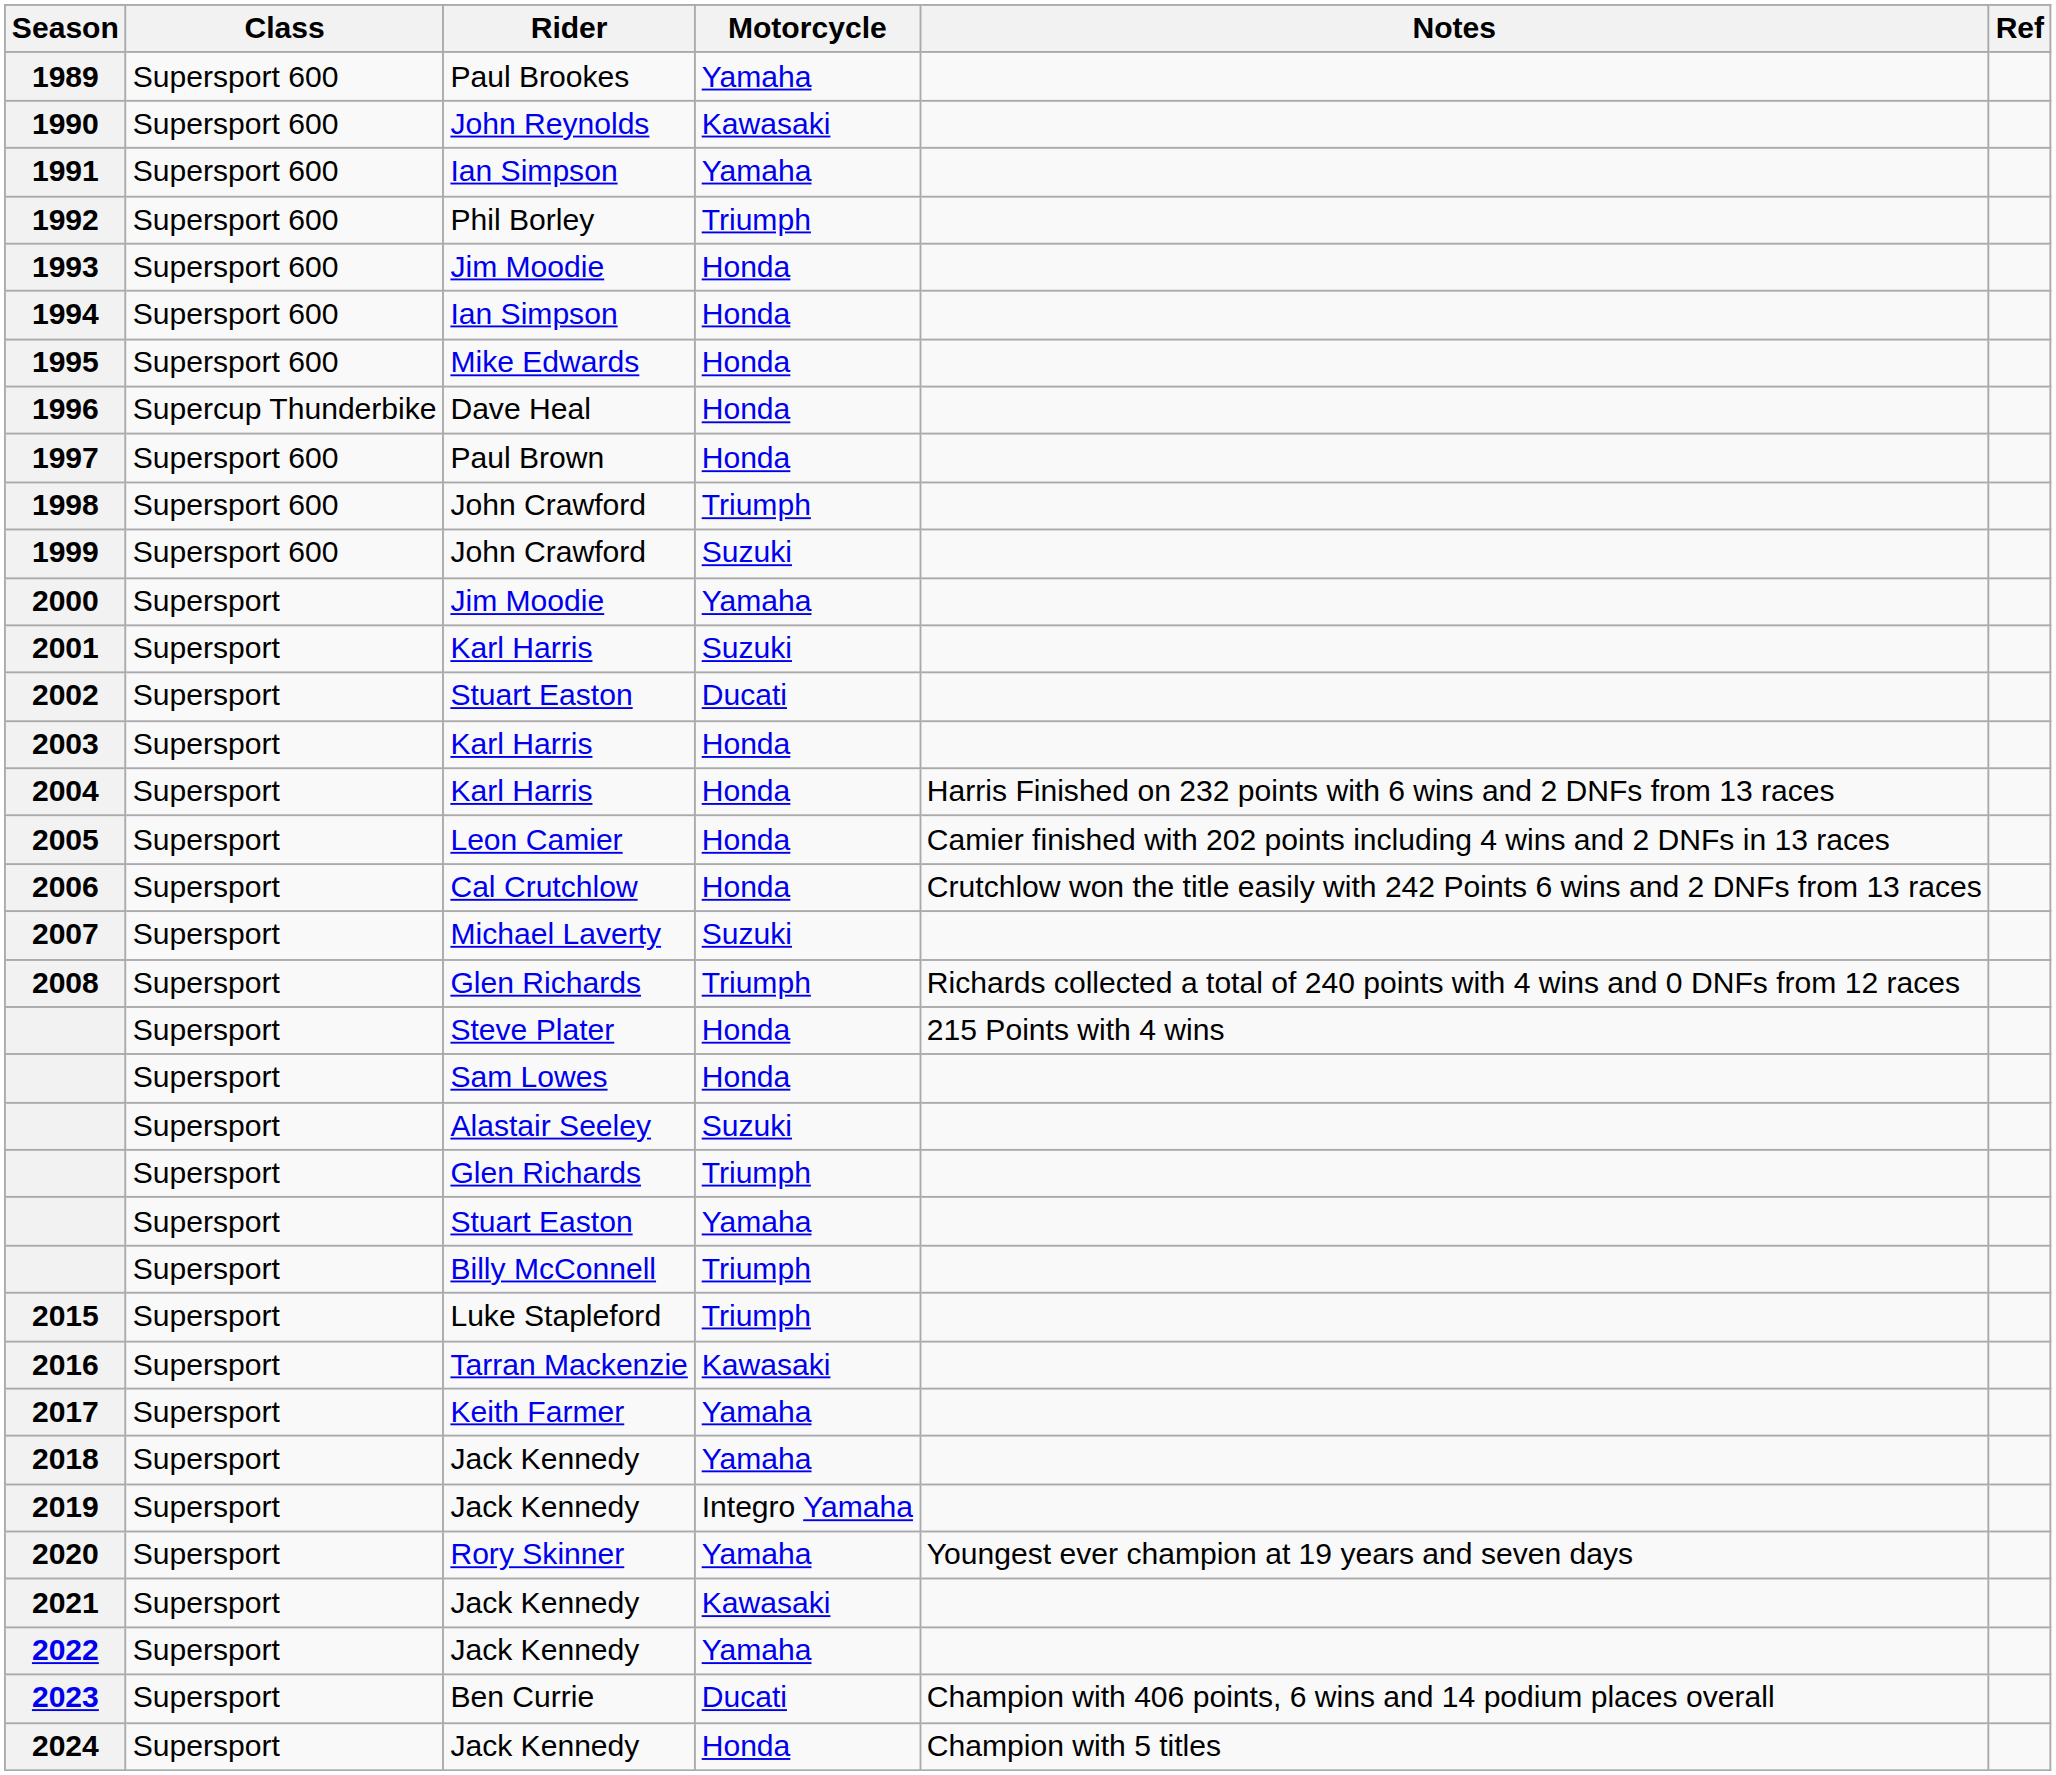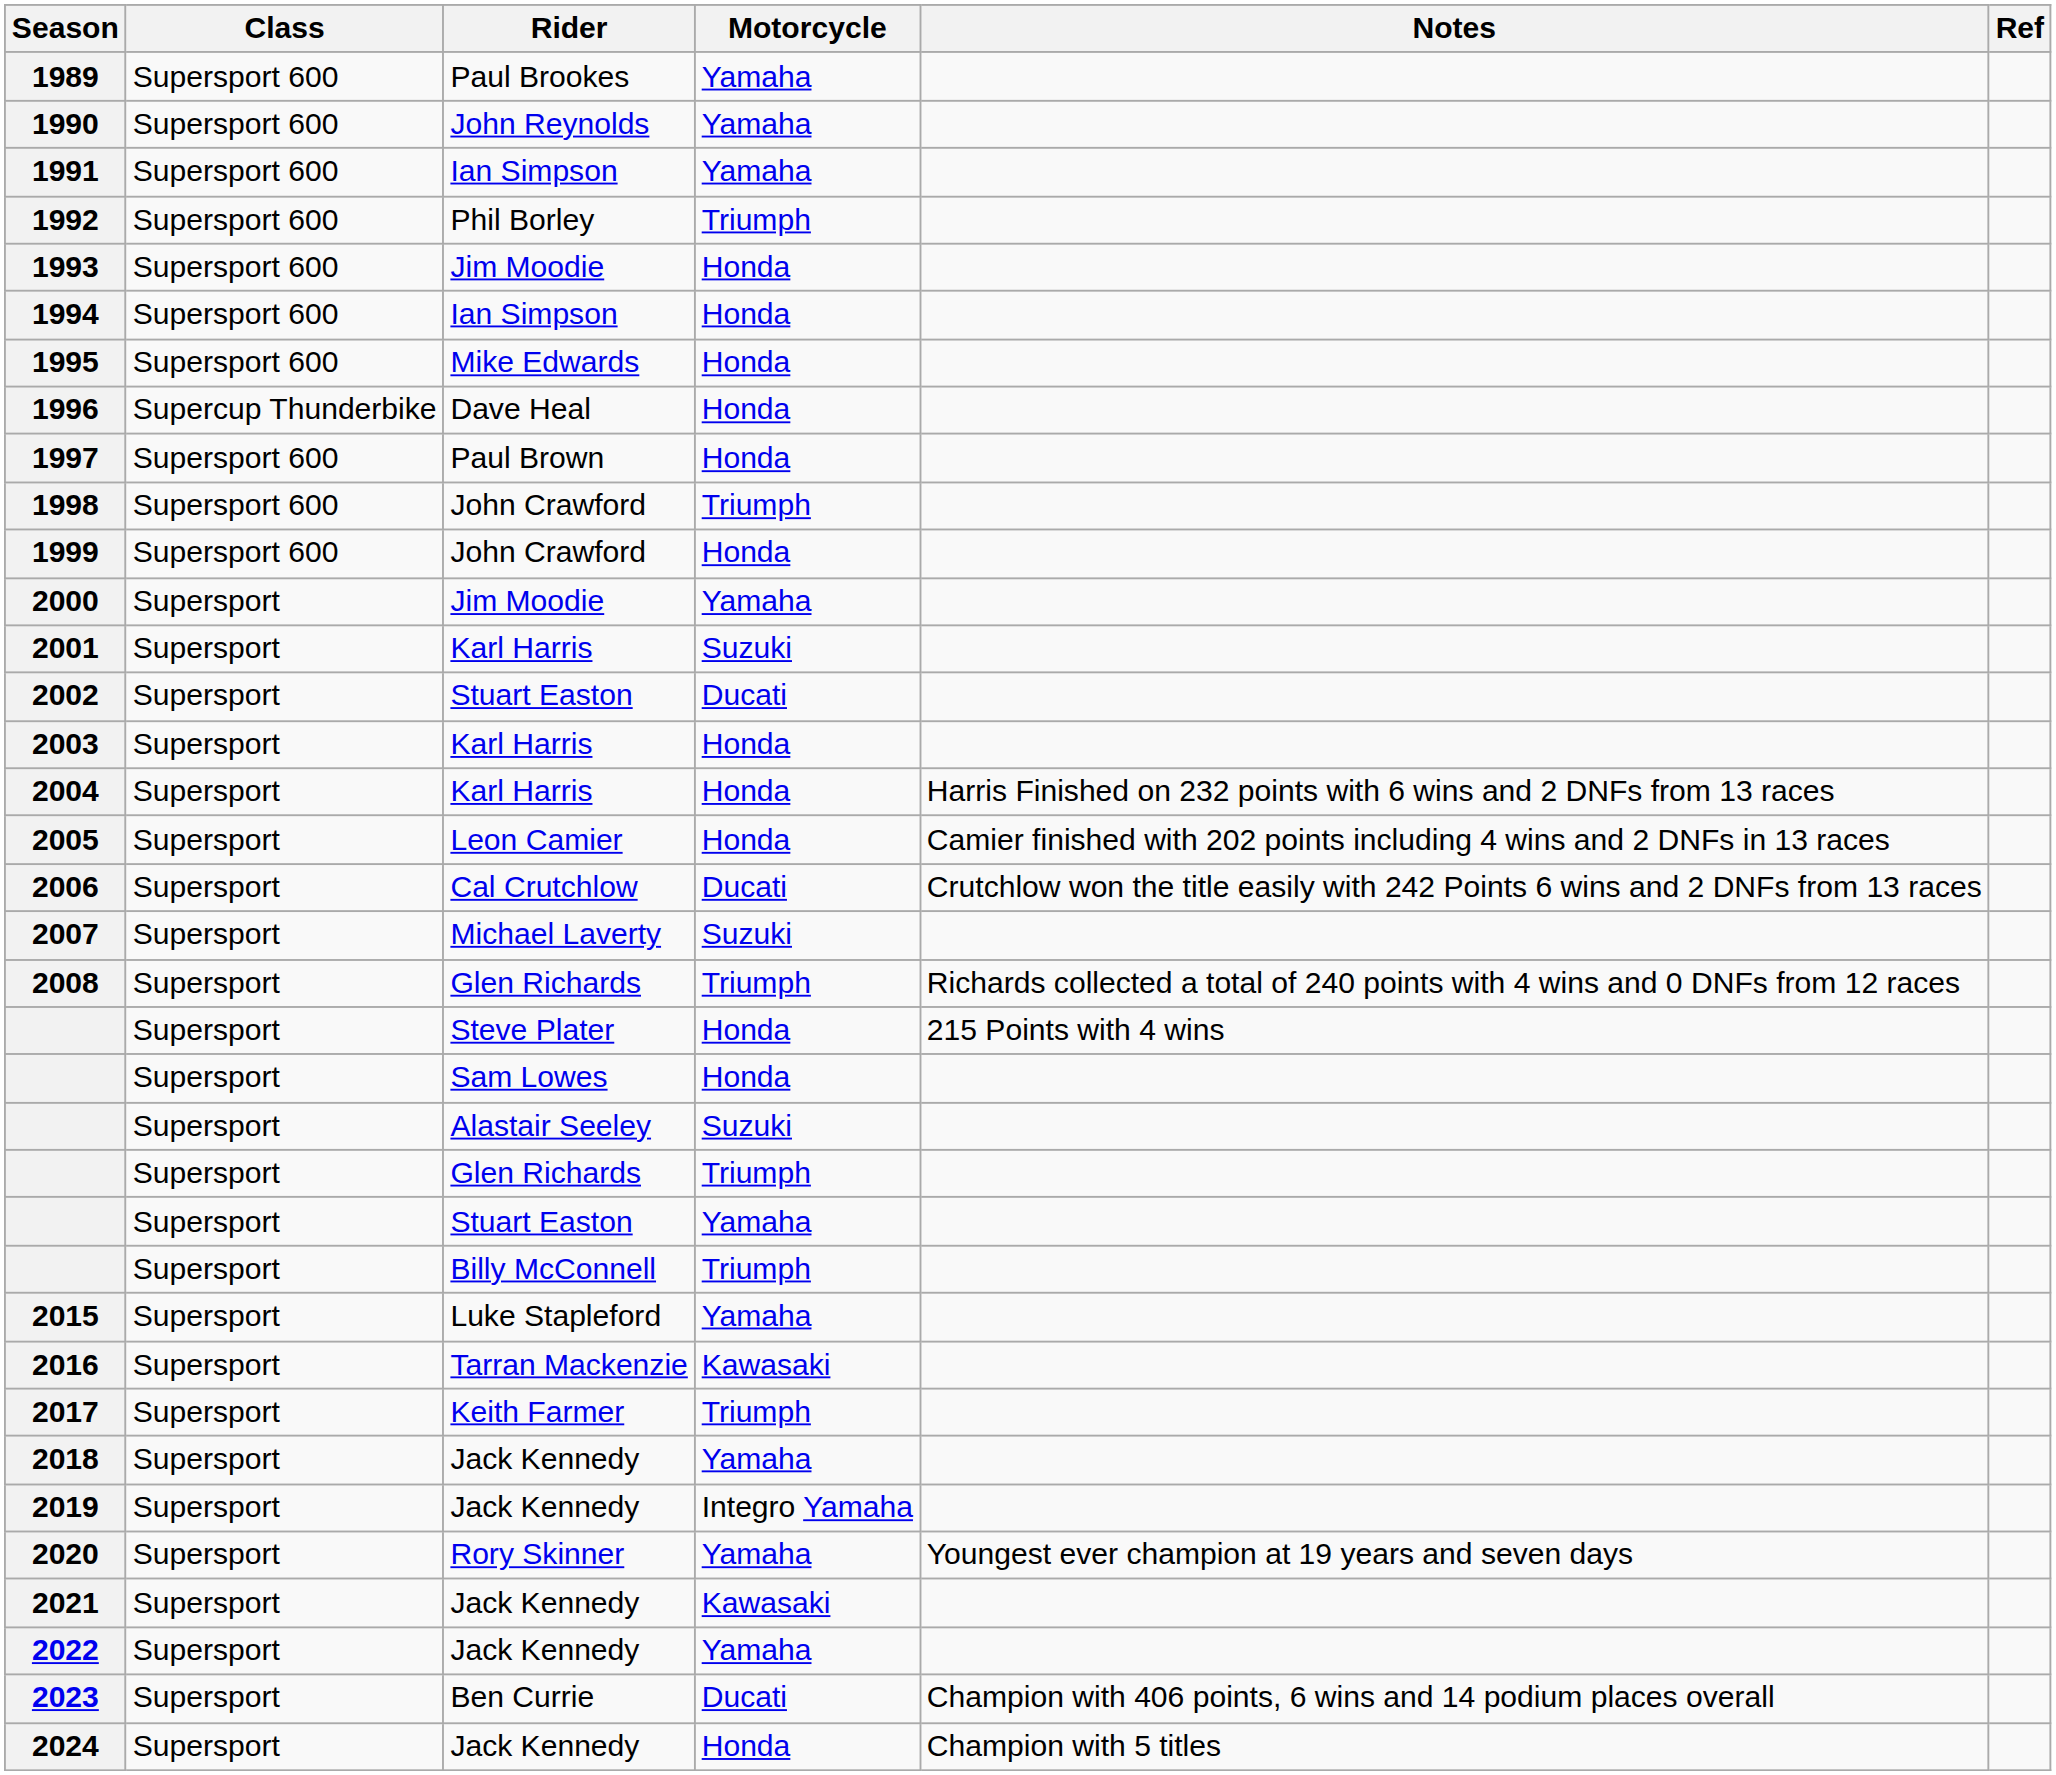1990 | Motorcycle: Kawasaki -> Yamaha
1999 | Motorcycle: Suzuki -> Honda
2006 | Motorcycle: Honda -> Ducati
2015 | Motorcycle: Triumph -> Yamaha
2017 | Motorcycle: Yamaha -> Triumph
